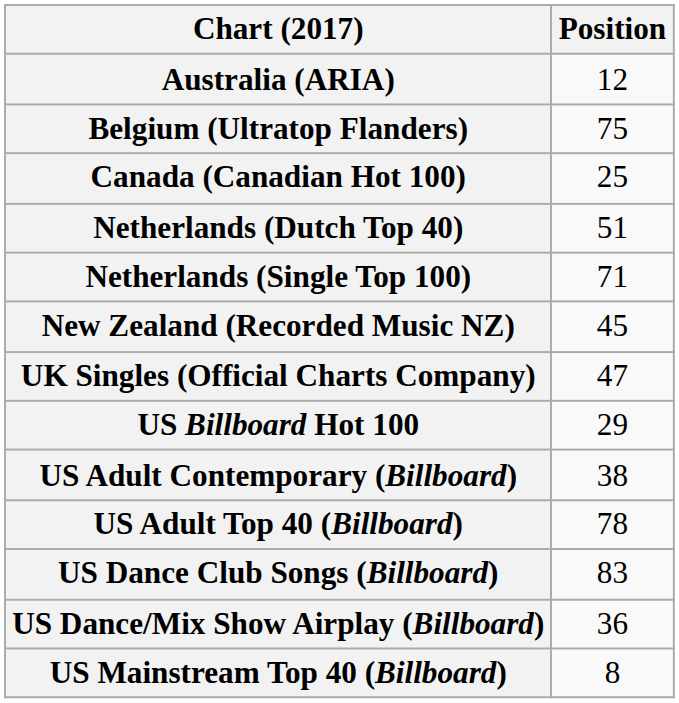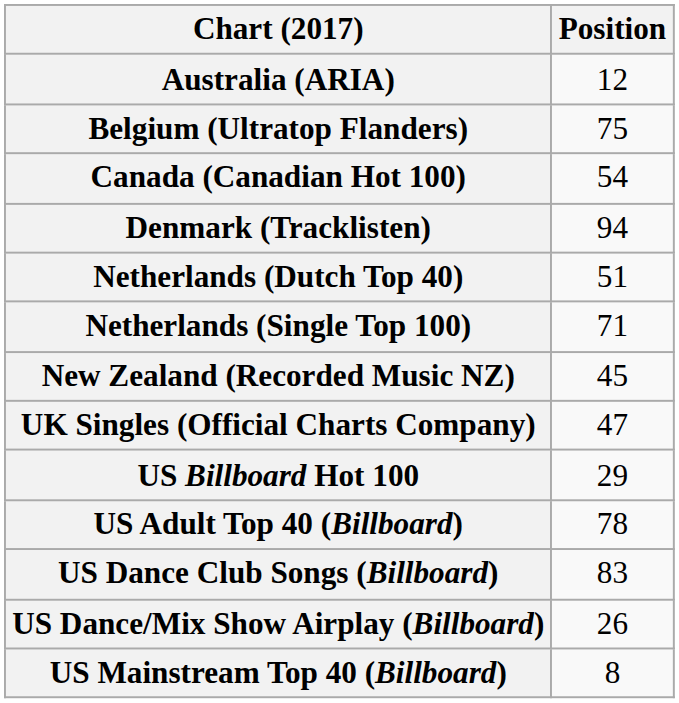Canada (Canadian Hot 100) | Position: 25 -> 54
+ row: Denmark (Tracklisten) | 94
- row: US Adult Contemporary (Billboard) | 38
US Dance/Mix Show Airplay (Billboard) | Position: 36 -> 26
